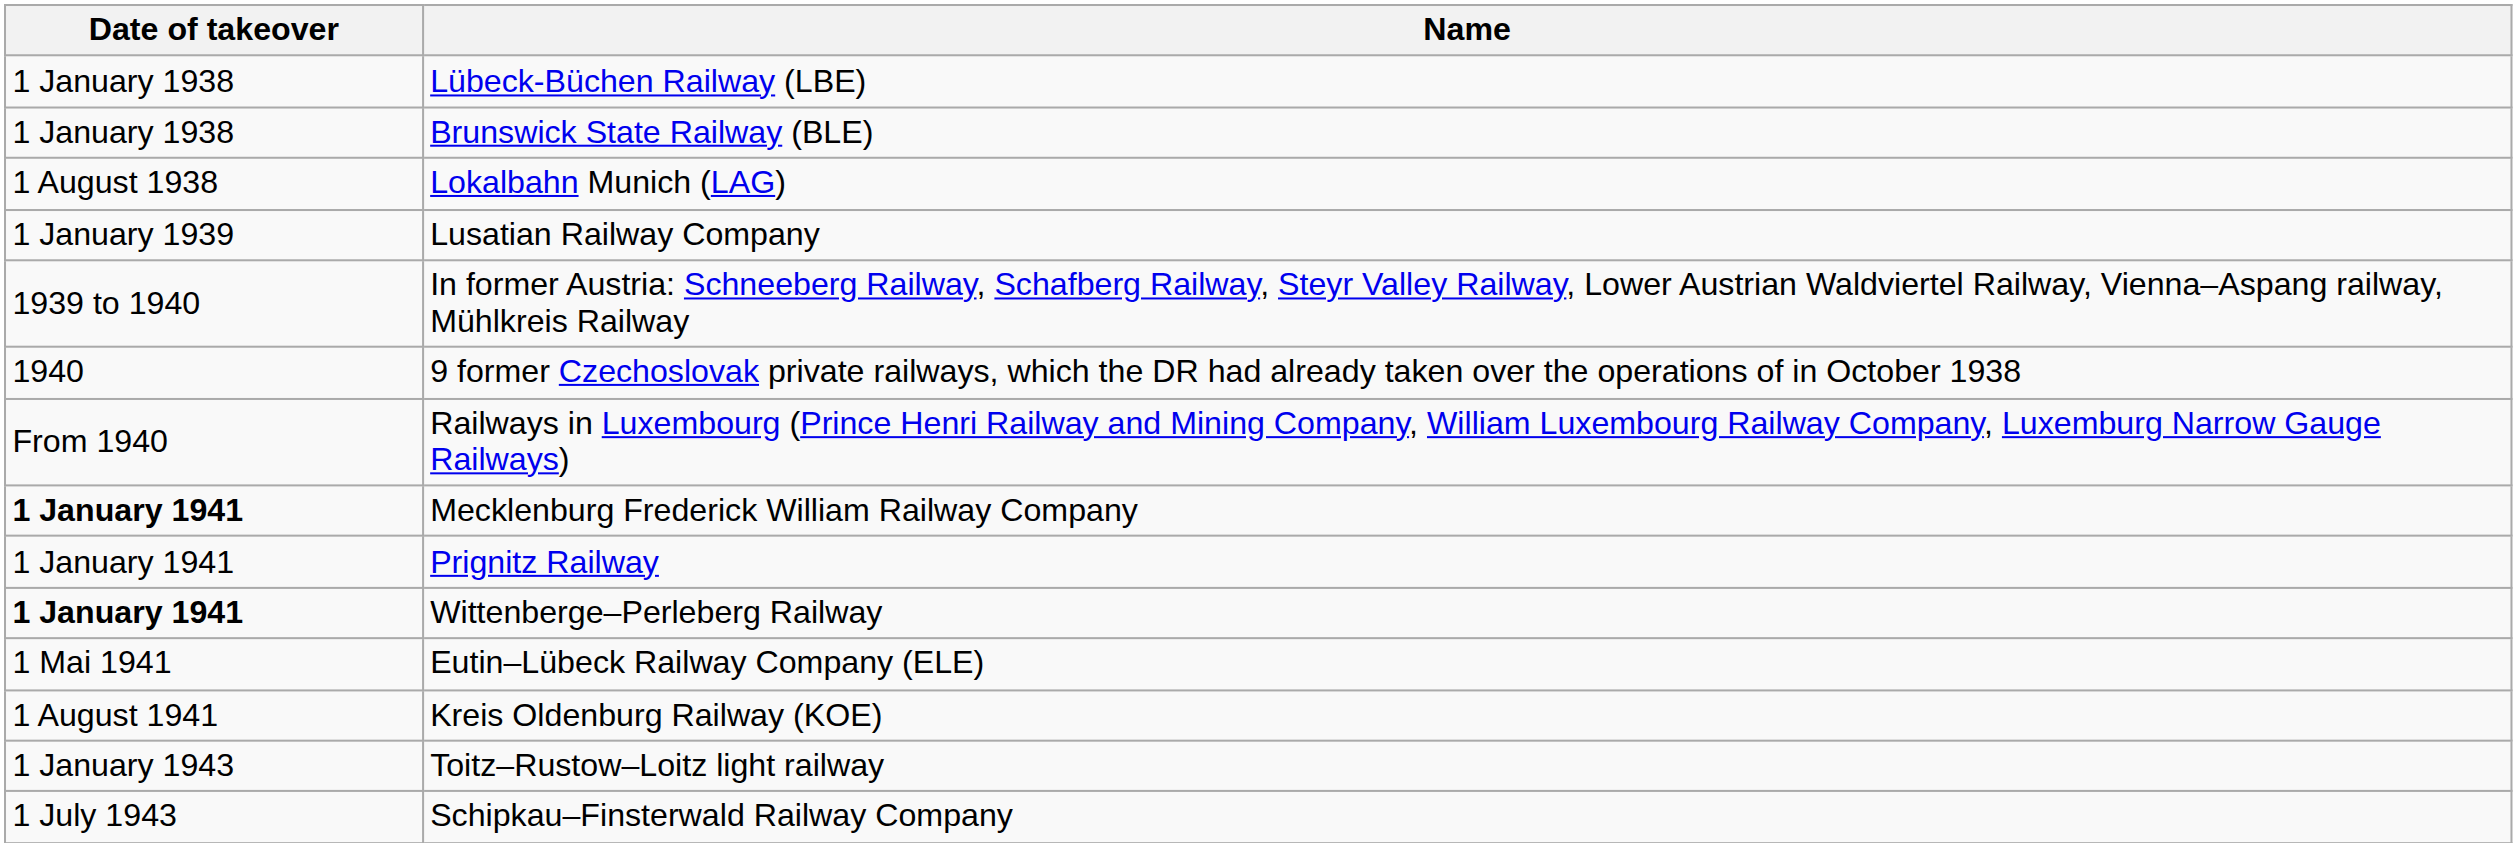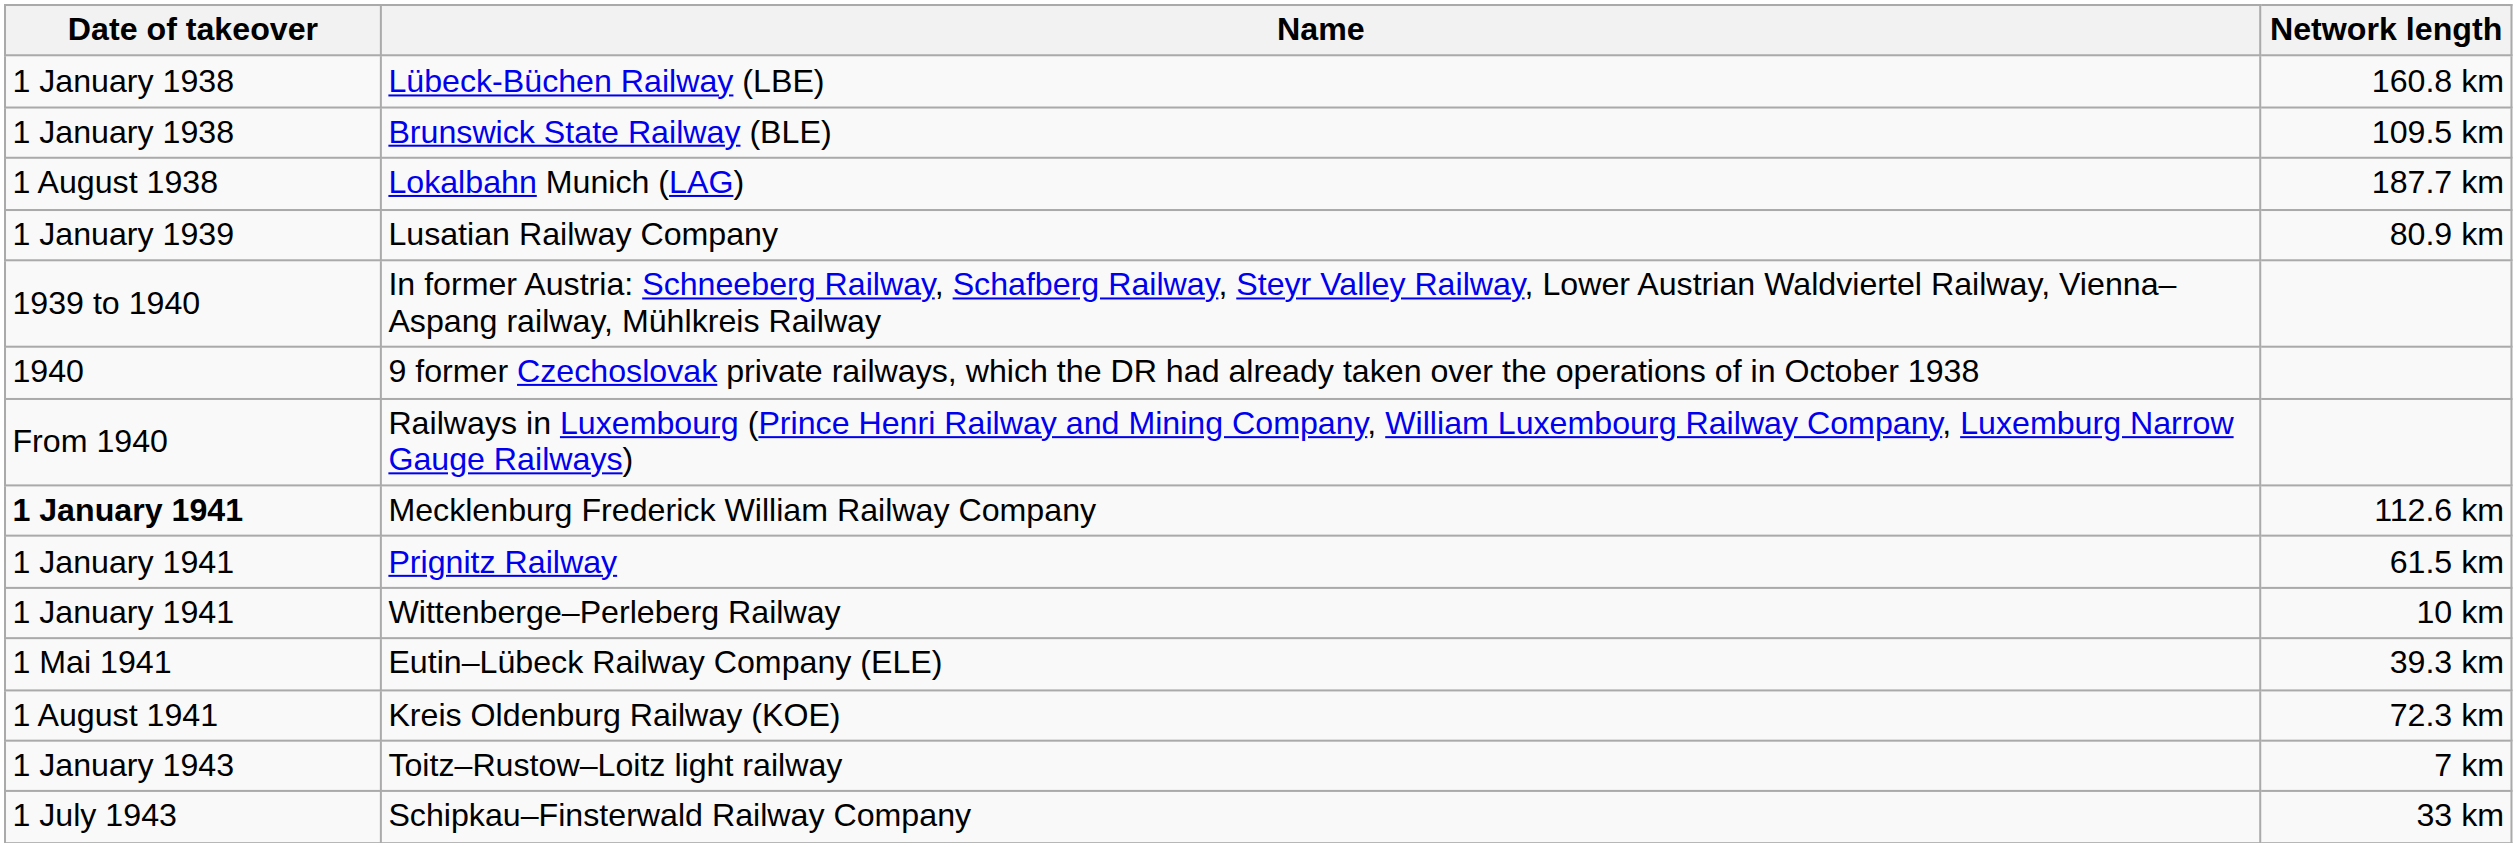+ column: Network length | 160.8 km | 109.5 km | 187.7 km | 80.9 km | 112.6 km | 61.5 km | 10 km | 39.3 km | 72.3 km | 7 km | 33 km
Wittenberge–Perleberg Railway | Date of takeover: bold -> normal
